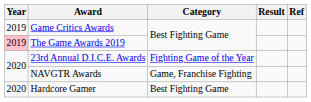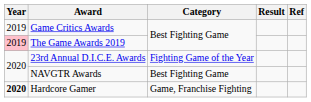NAVGTR Awards | Category: Game, Franchise Fighting -> Best Fighting Game
Hardcore Gamer | Year: normal -> bold
Hardcore Gamer | Category: Best Fighting Game -> Game, Franchise Fighting
